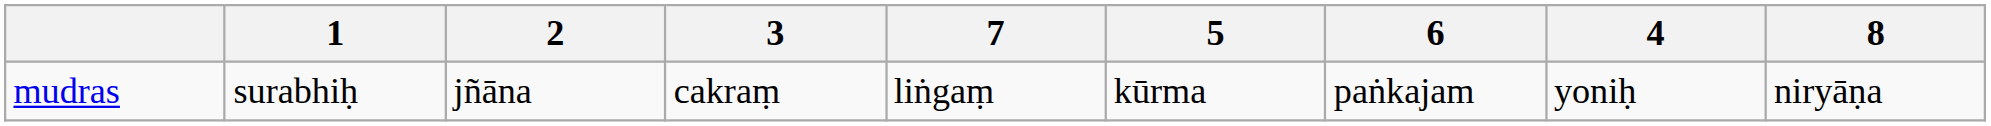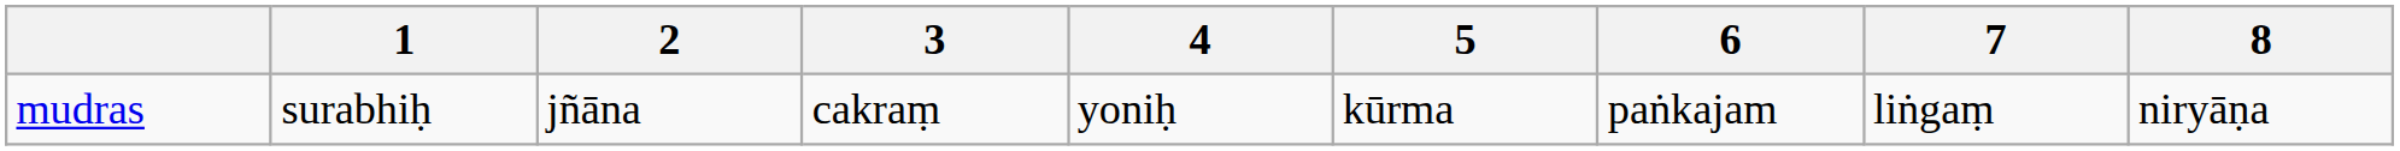columns swapped: 4 <-> 7
